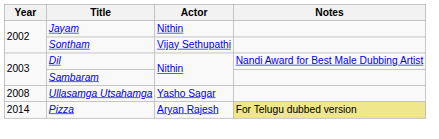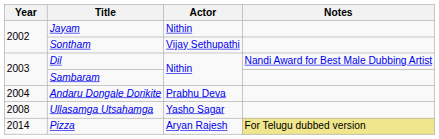+ row: 2004 | Andaru Dongale Dorikite | Prabhu Deva
